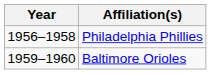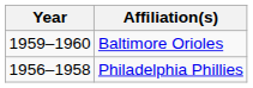rows swapped: Philadelphia Phillies <-> Baltimore Orioles
